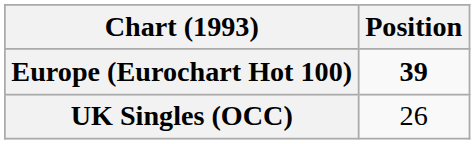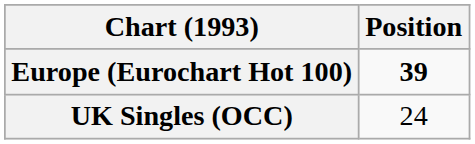UK Singles (OCC) | Position: 26 -> 24
